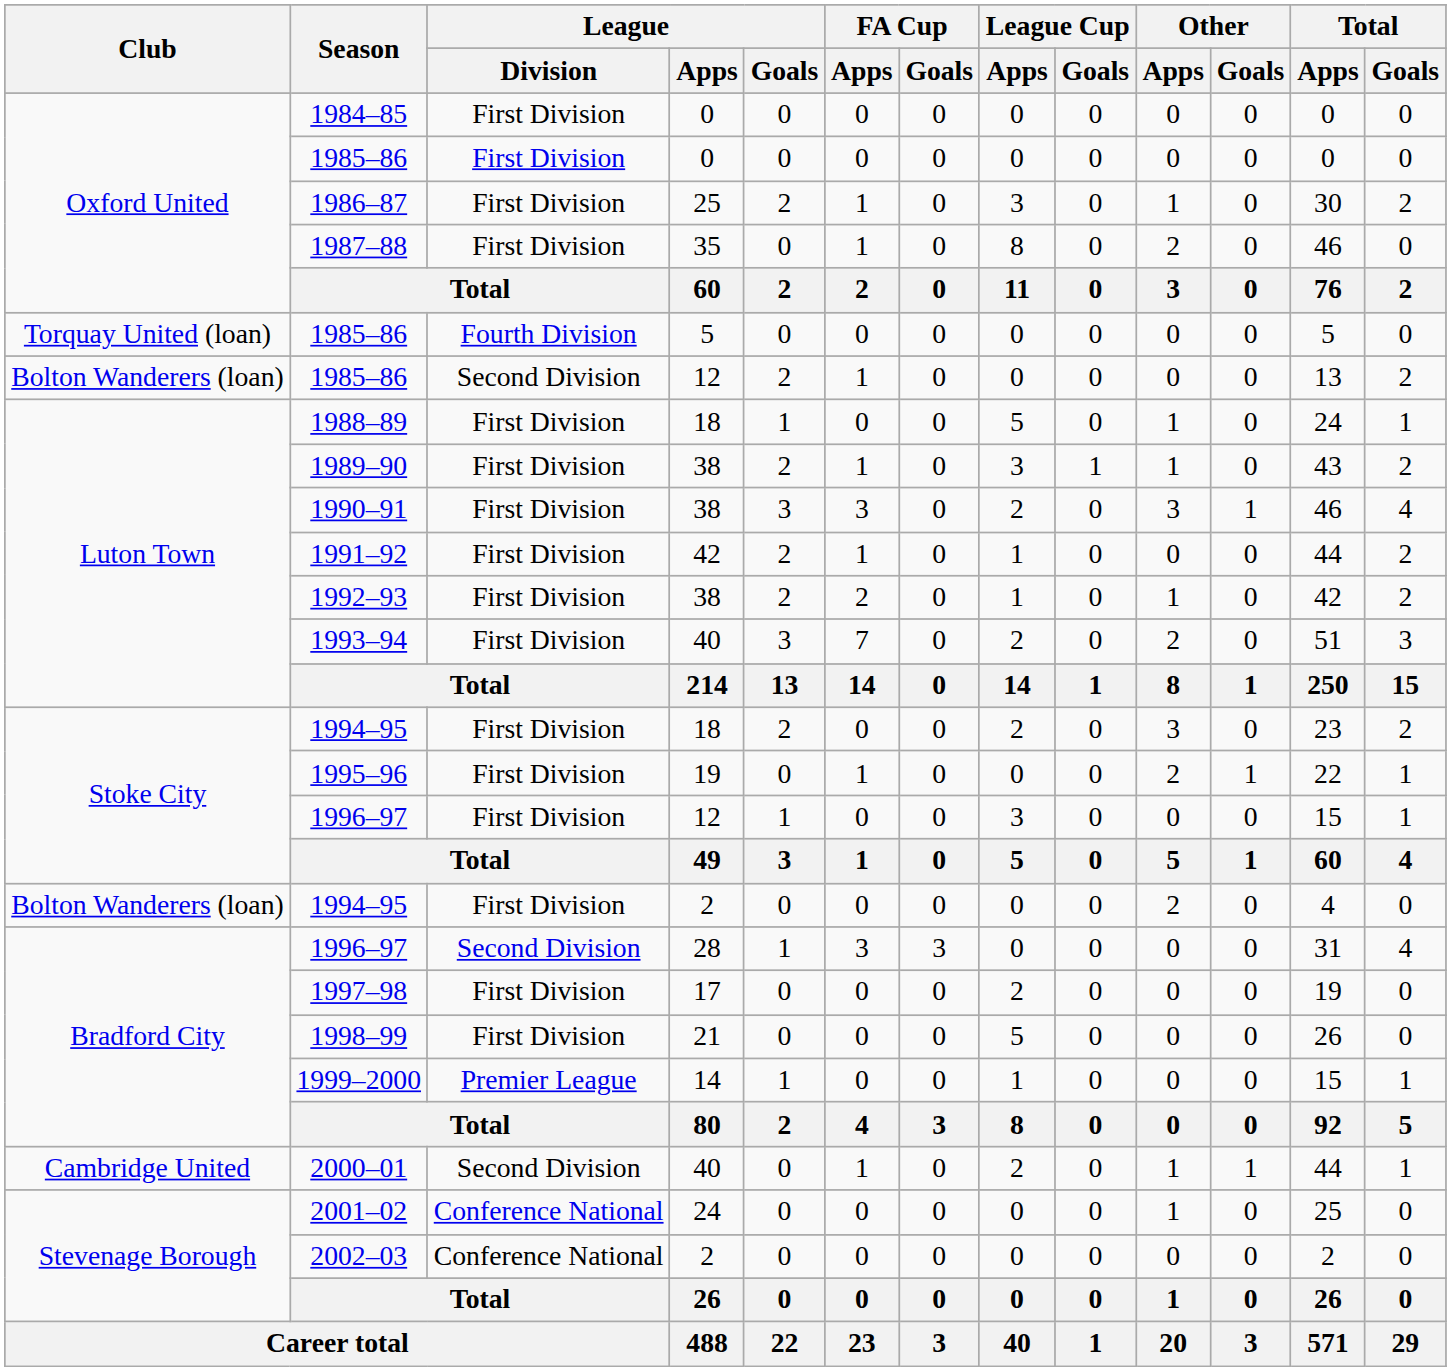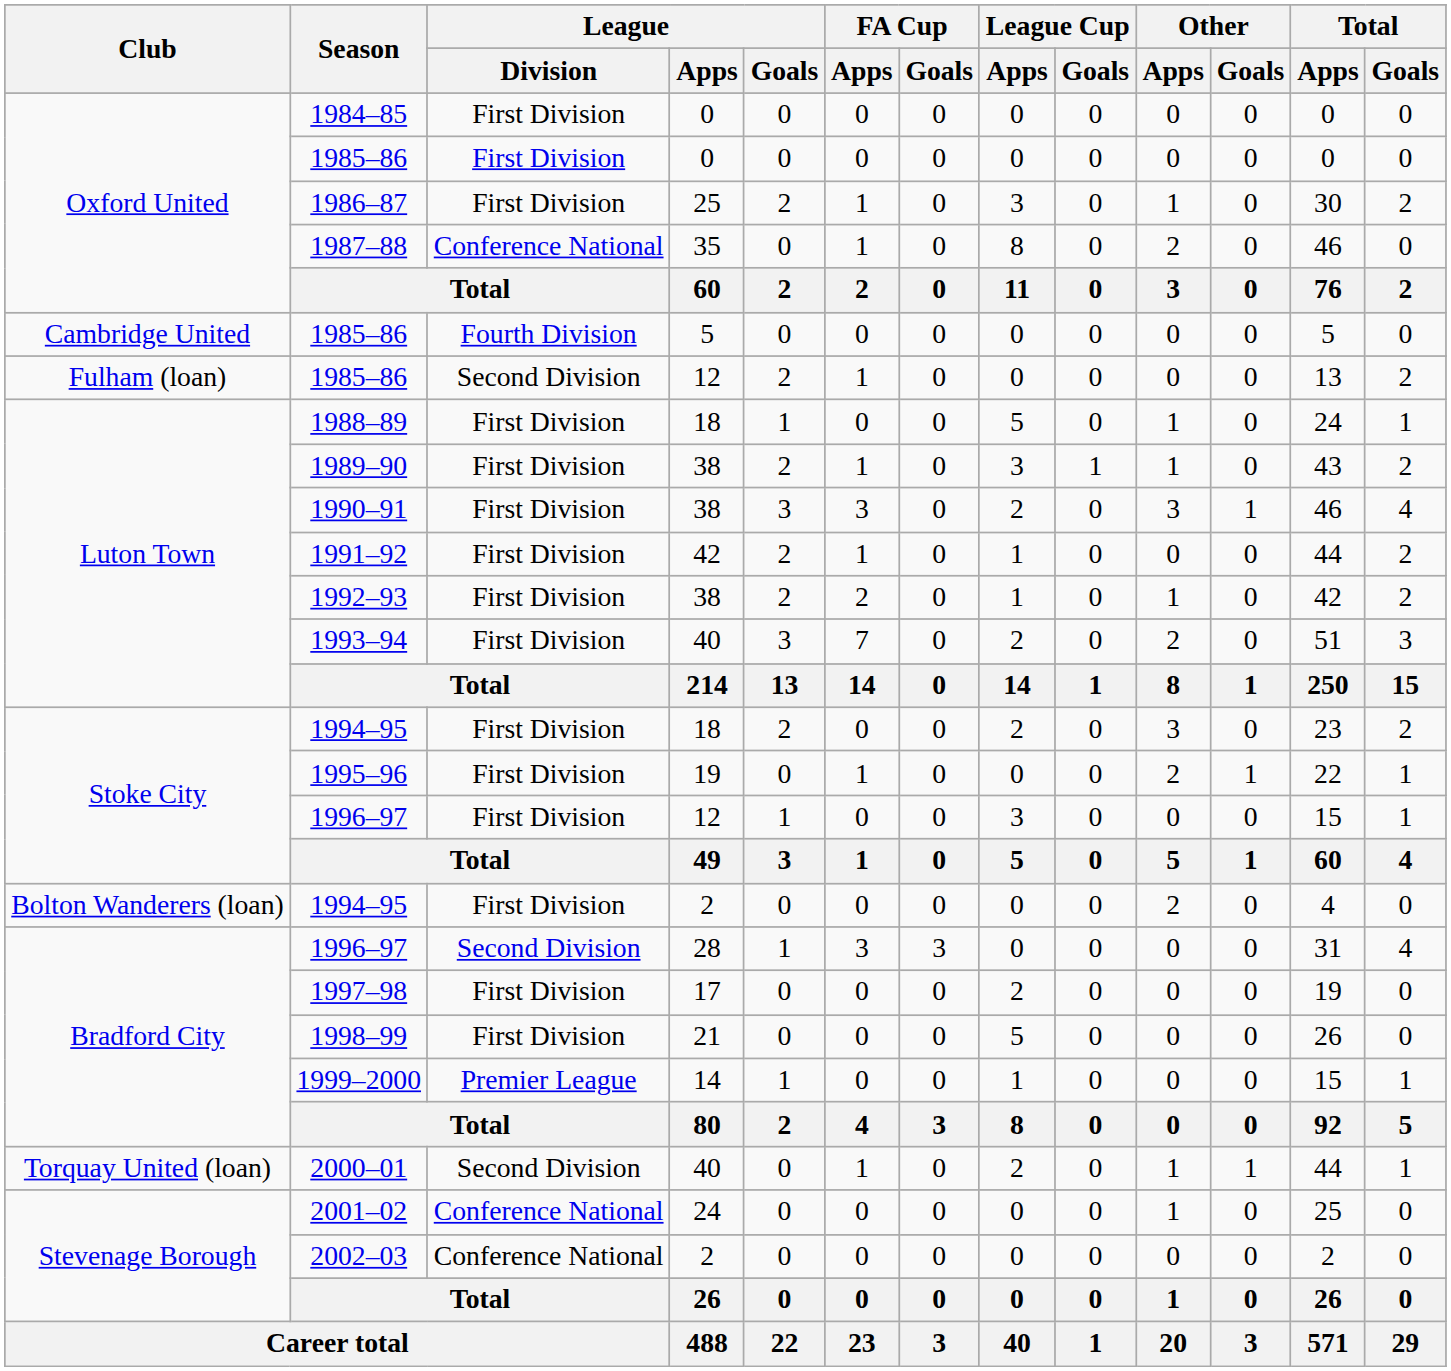1987–88 | League / Division: First Division -> Conference National
1985–86 / 5 | Club: Torquay United (loan) -> Cambridge United
1985–86 / 12 | Club: Bolton Wanderers (loan) -> Fulham (loan)
2000–01 | Club: Cambridge United -> Torquay United (loan)
